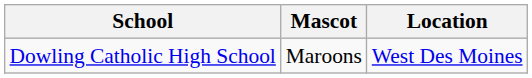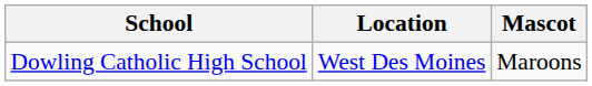columns swapped: Location <-> Mascot
